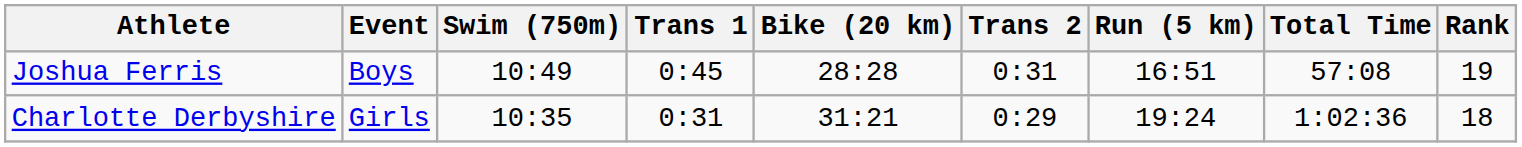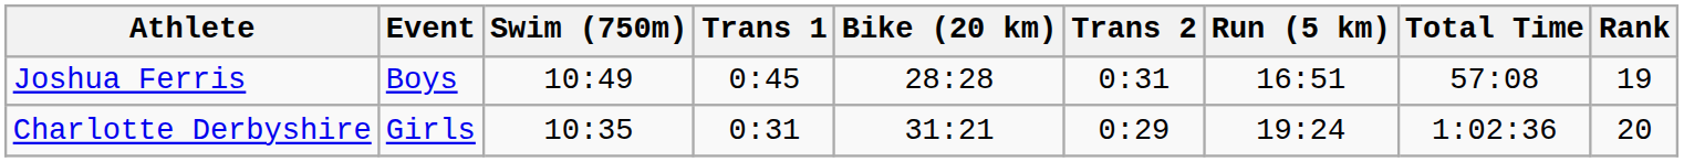Charlotte Derbyshire | Rank: 18 -> 20
